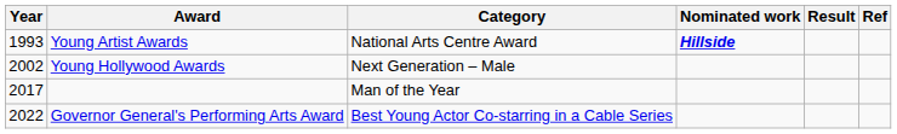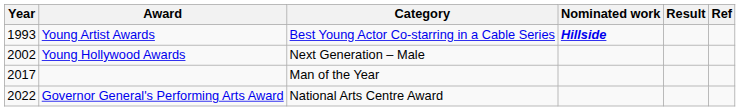Young Artist Awards | Category: National Arts Centre Award -> Best Young Actor Co-starring in a Cable Series
Governor General's Performing Arts Award | Category: Best Young Actor Co-starring in a Cable Series -> National Arts Centre Award
